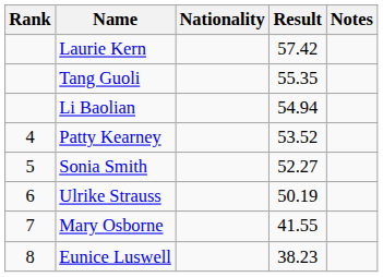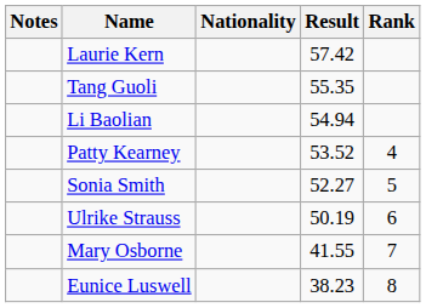columns swapped: Rank <-> Notes
